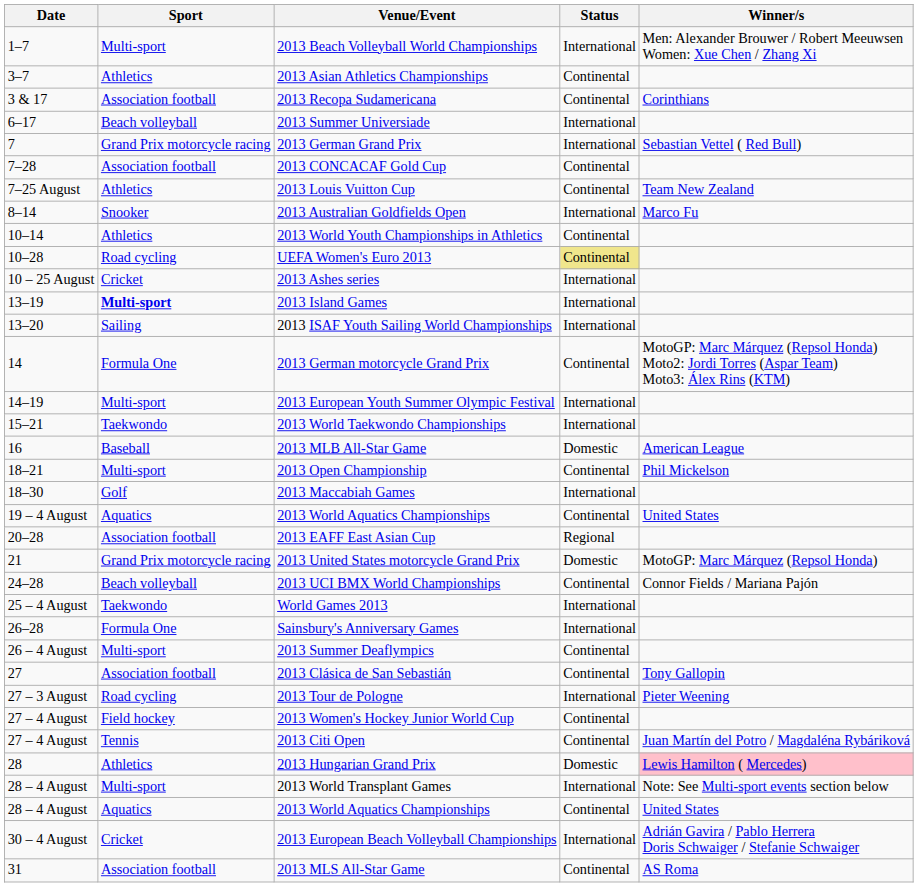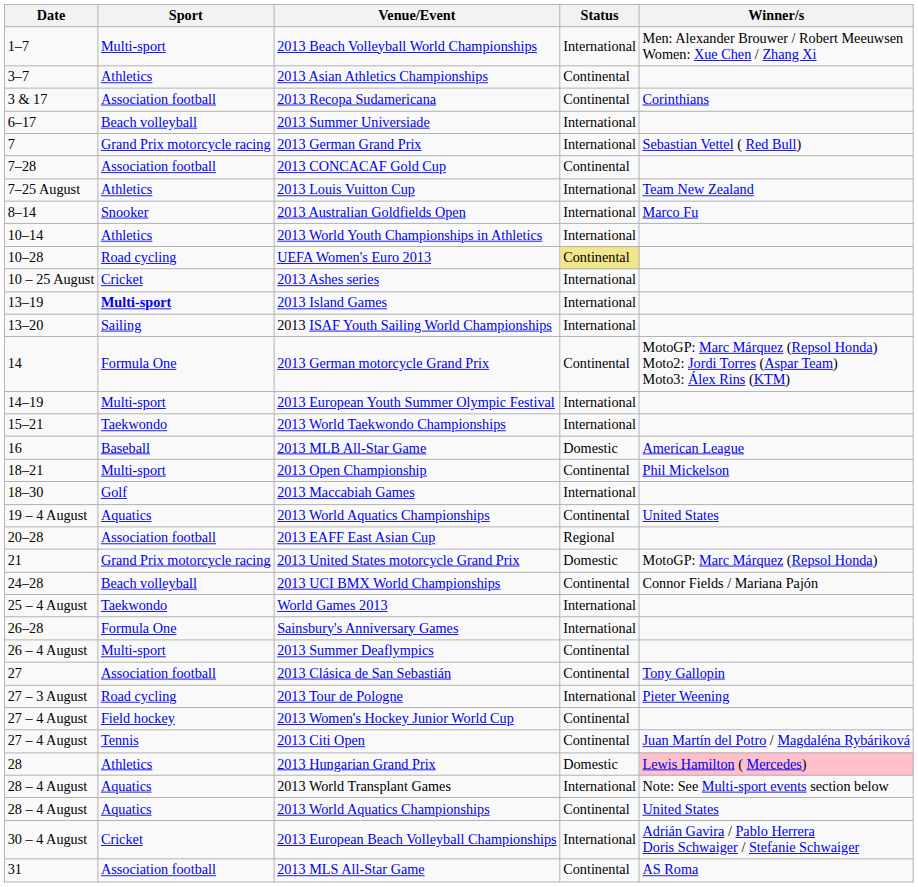2013 Louis Vuitton Cup | Status: Continental -> International
2013 World Youth Championships in Athletics | Status: Continental -> International
2013 World Transplant Games | Sport: Multi-sport -> Aquatics
